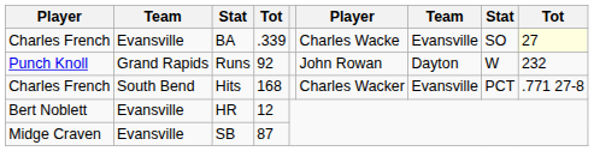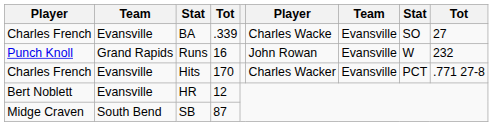BA | column 9: lightyellow background -> no background
Runs | column 4: 92 -> 16
Runs | column 7: Dayton -> Evansville
Hits | column 2: South Bend -> Evansville
Hits | column 4: 168 -> 170
SB | column 2: Evansville -> South Bend
